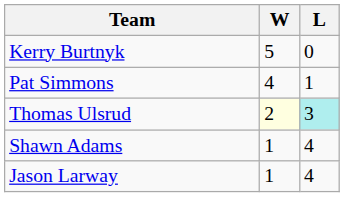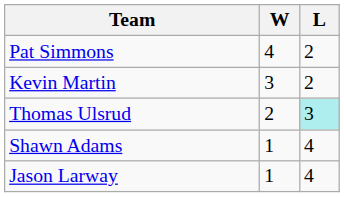- row: Kerry Burtnyk | 5 | 0
Pat Simmons | L: 1 -> 2
+ row: Kevin Martin | 3 | 2
Thomas Ulsrud | W: lightyellow background -> no background
